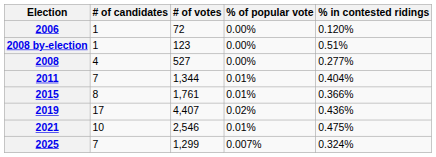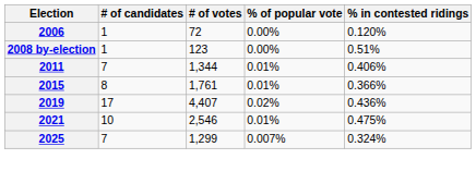- row: 2008 | 4 | 527 | 0.00% | 0.277%
2011 | % in contested ridings: 0.404% -> 0.406%
